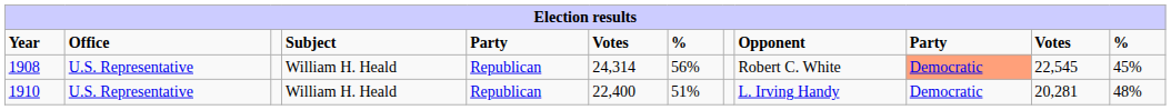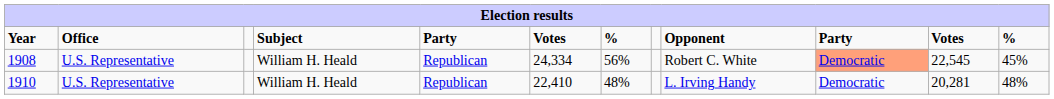1908 | column 6: 24,314 -> 24,334
1910 | column 6: 22,400 -> 22,410
1910 | column 7: 51% -> 48%
